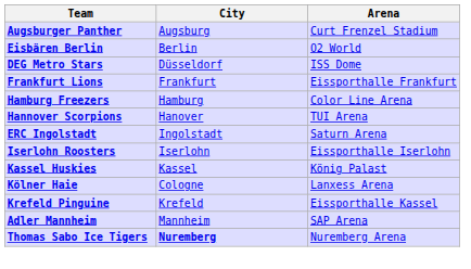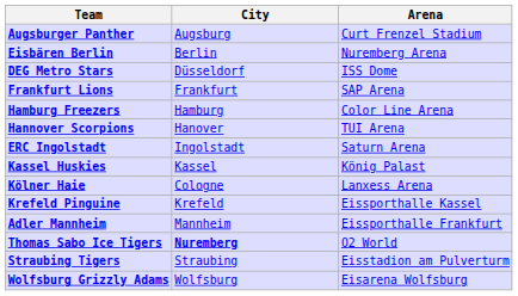Eisbären Berlin | Arena: O2 World -> Nuremberg Arena
Frankfurt Lions | Arena: Eissporthalle Frankfurt -> SAP Arena
- row: Iserlohn Roosters | Iserlohn | Eissporthalle Iserlohn
Adler Mannheim | Arena: SAP Arena -> Eissporthalle Frankfurt
Thomas Sabo Ice Tigers | Arena: Nuremberg Arena -> O2 World
+ row: Straubing Tigers | Straubing | Eisstadion am Pulverturm
+ row: Wolfsburg Grizzly Adams | Wolfsburg | Eisarena Wolfsburg
